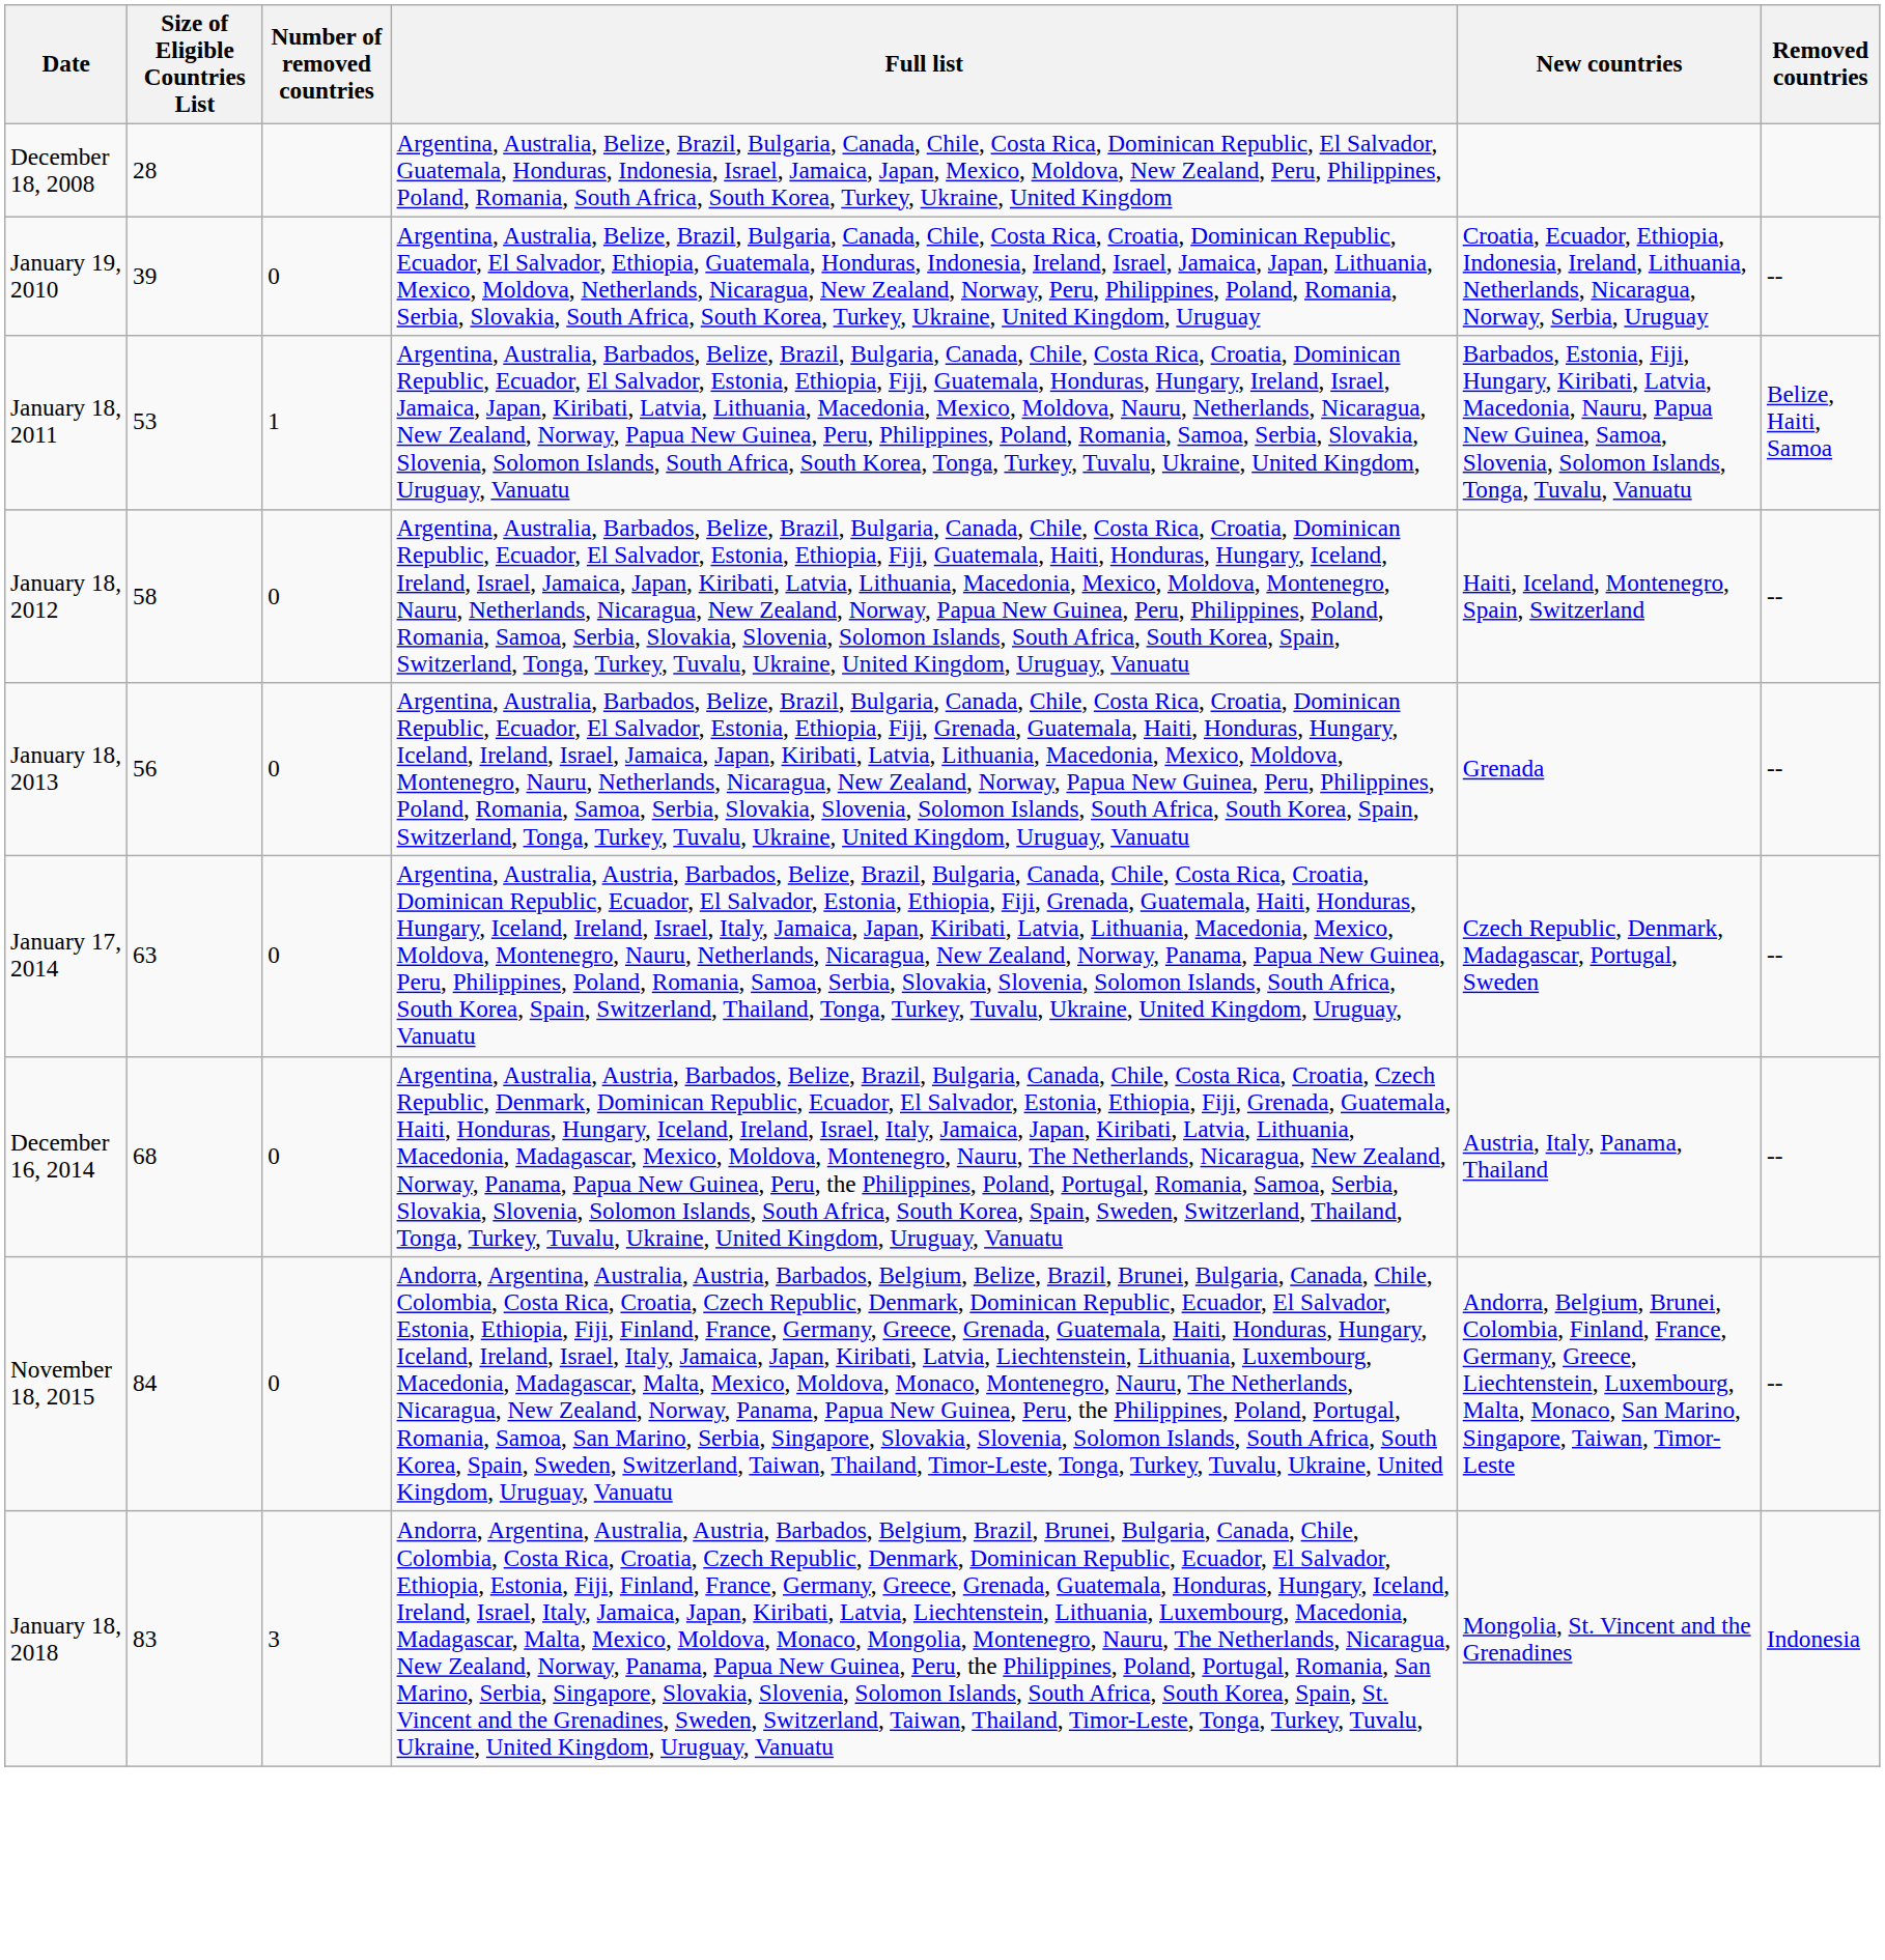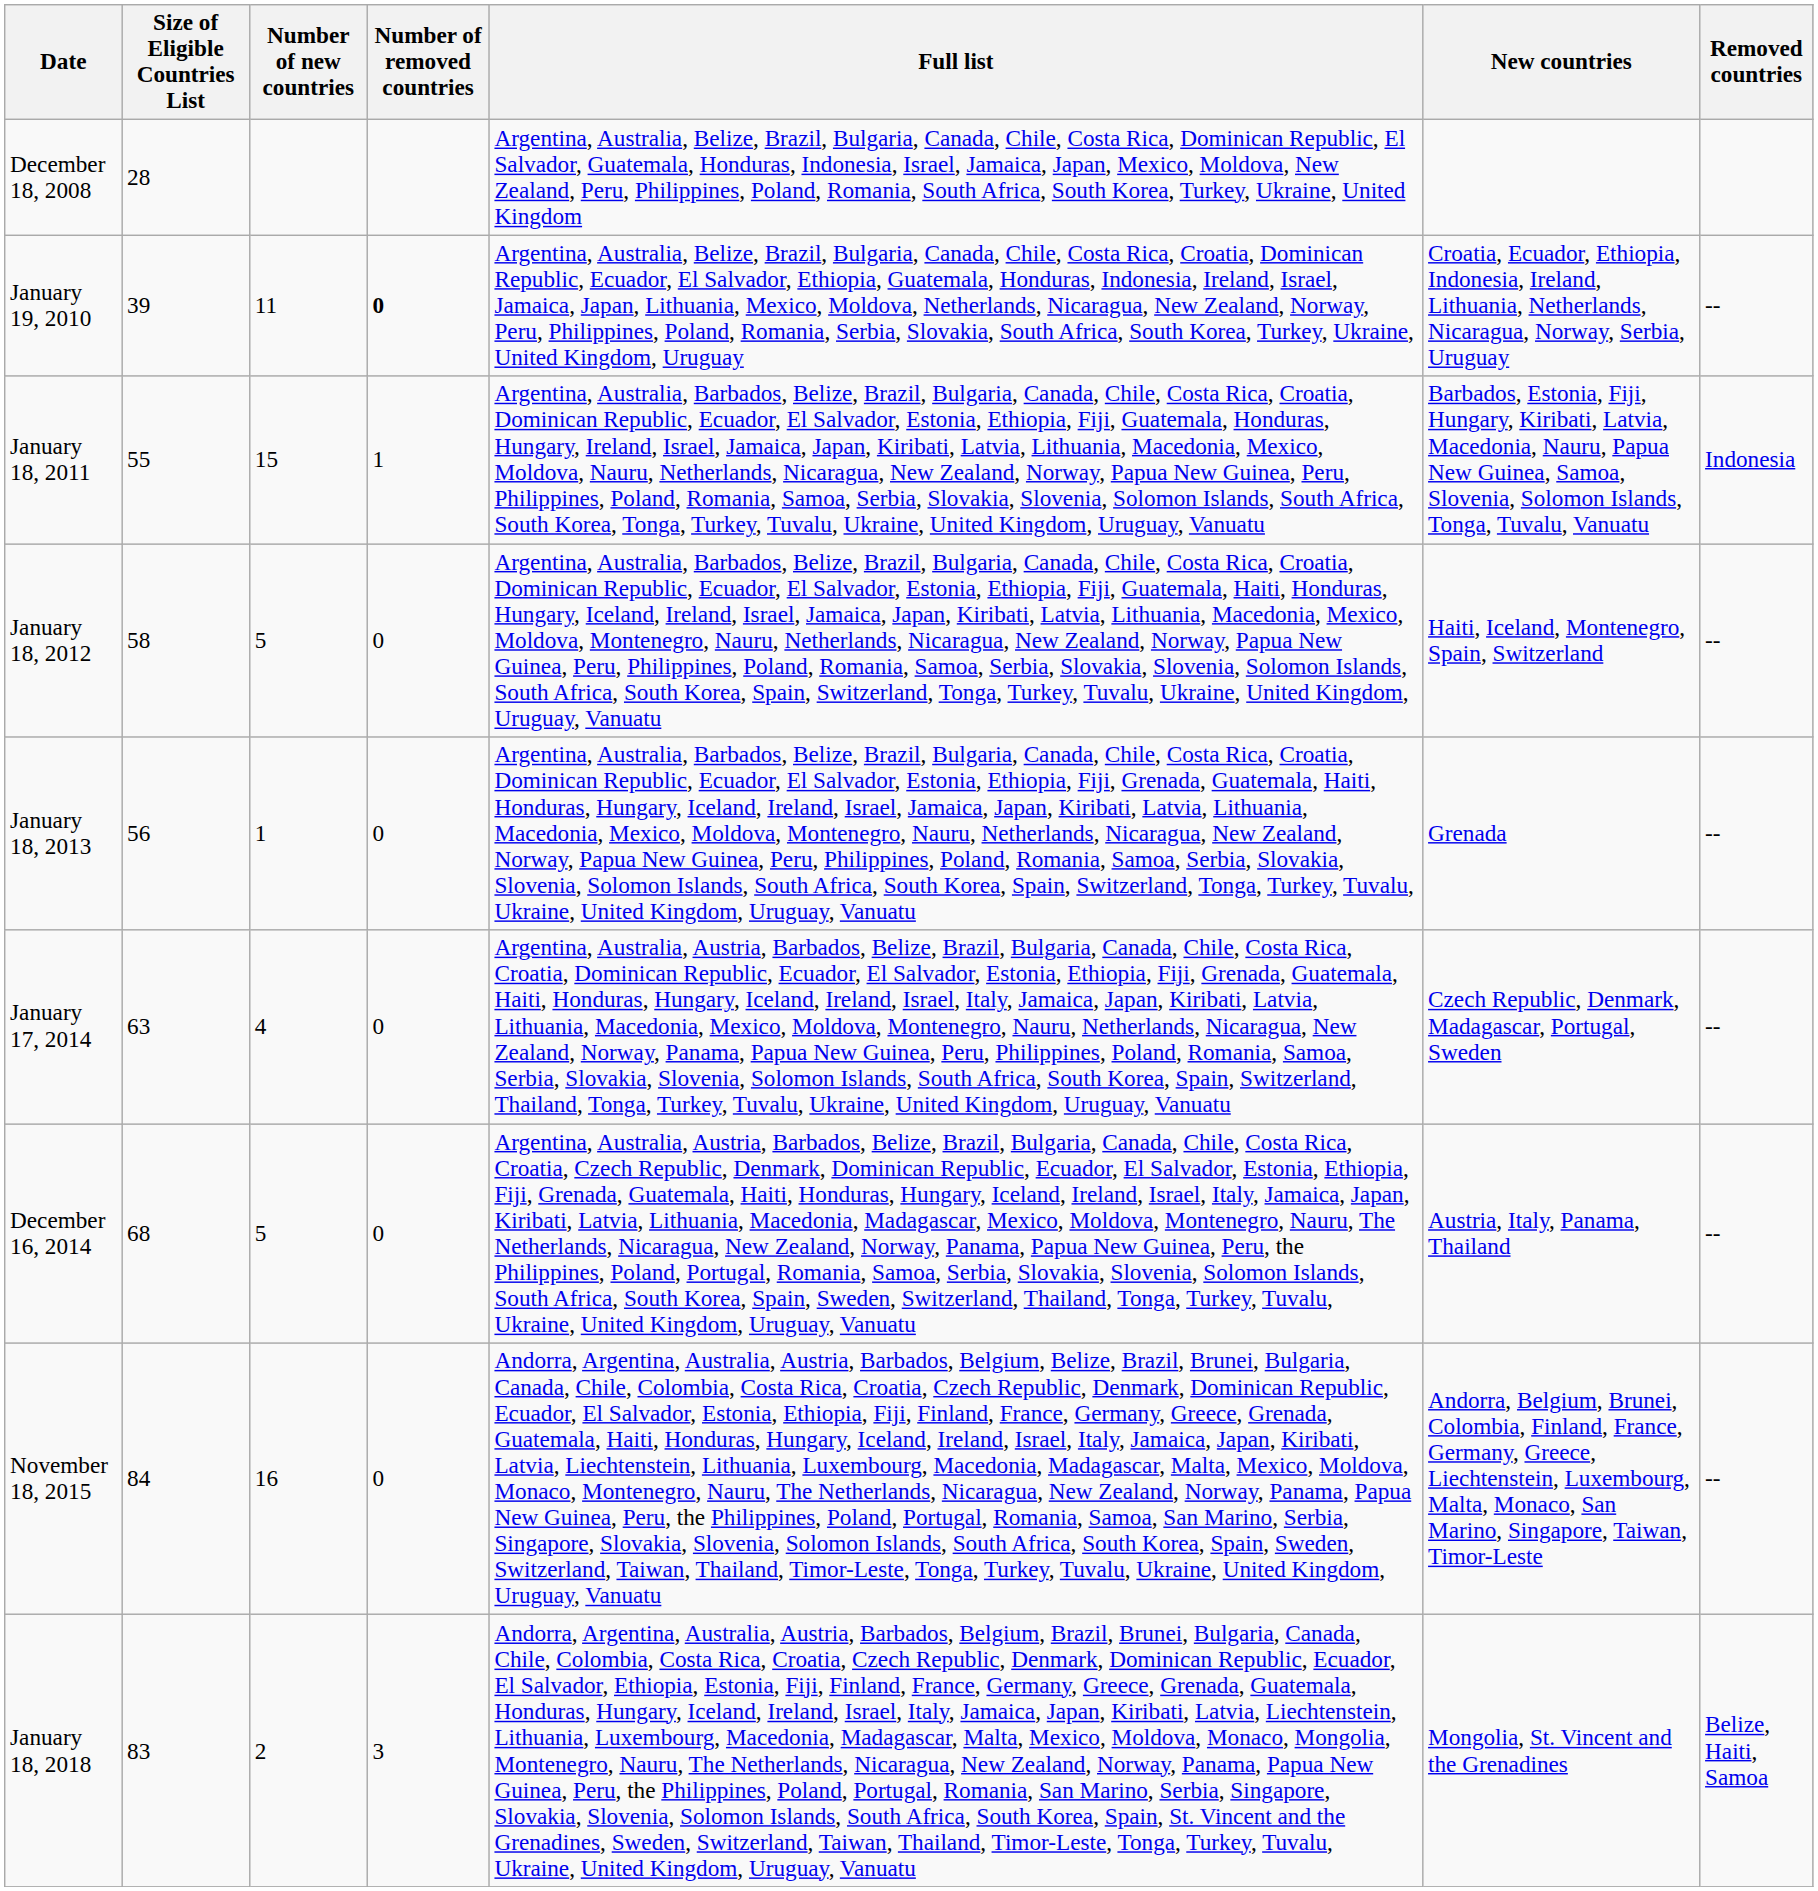+ column: Number of new countries | 11 | 15 | 5 | 1 | 4 | 5 | 16 | 2
January 19, 2010 | Number of removed countries: normal -> bold
January 18, 2011 | Size of Eligible Countries List: 53 -> 55
January 18, 2011 | Removed countries: Belize, Haiti, Samoa -> Indonesia
January 18, 2018 | Removed countries: Indonesia -> Belize, Haiti, Samoa
